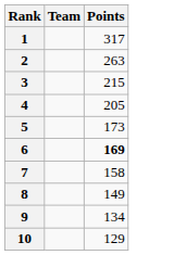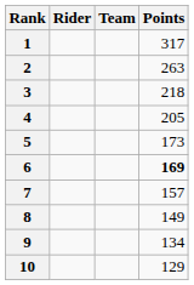+ column: Rider
3 | Points: 215 -> 218
7 | Points: 158 -> 157
